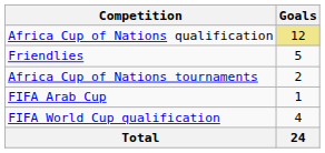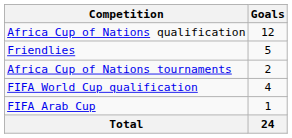Africa Cup of Nations qualification | Goals: khaki background -> no background
rows swapped: FIFA World Cup qualification <-> FIFA Arab Cup
